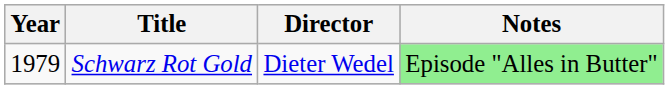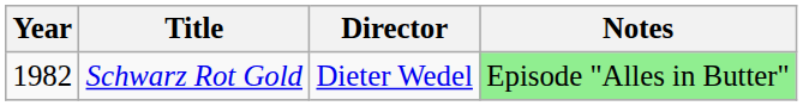Schwarz Rot Gold | Year: 1979 -> 1982
